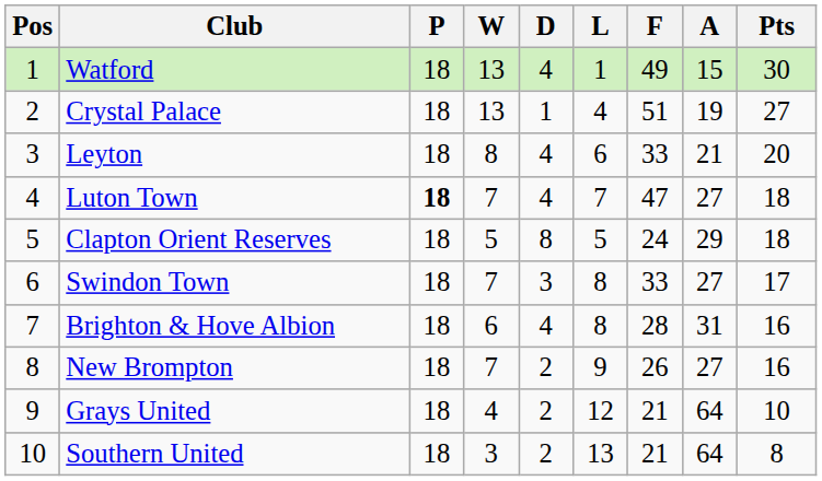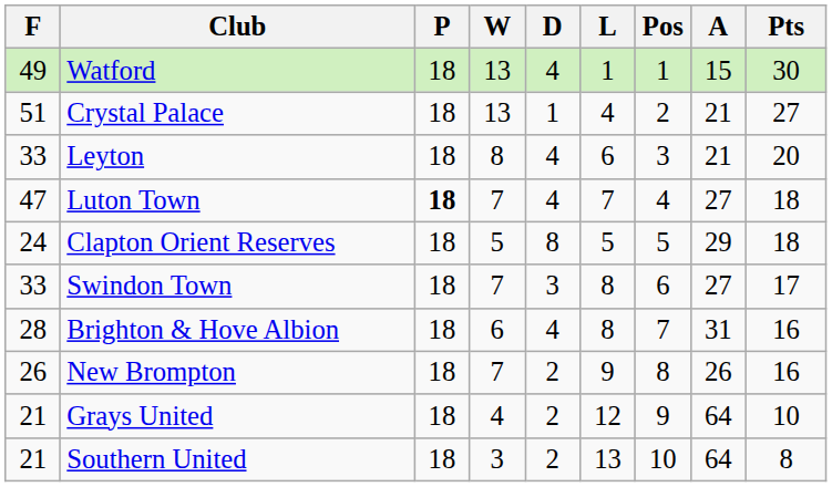columns swapped: Pos <-> F
Crystal Palace | A: 19 -> 21
New Brompton | A: 27 -> 26
